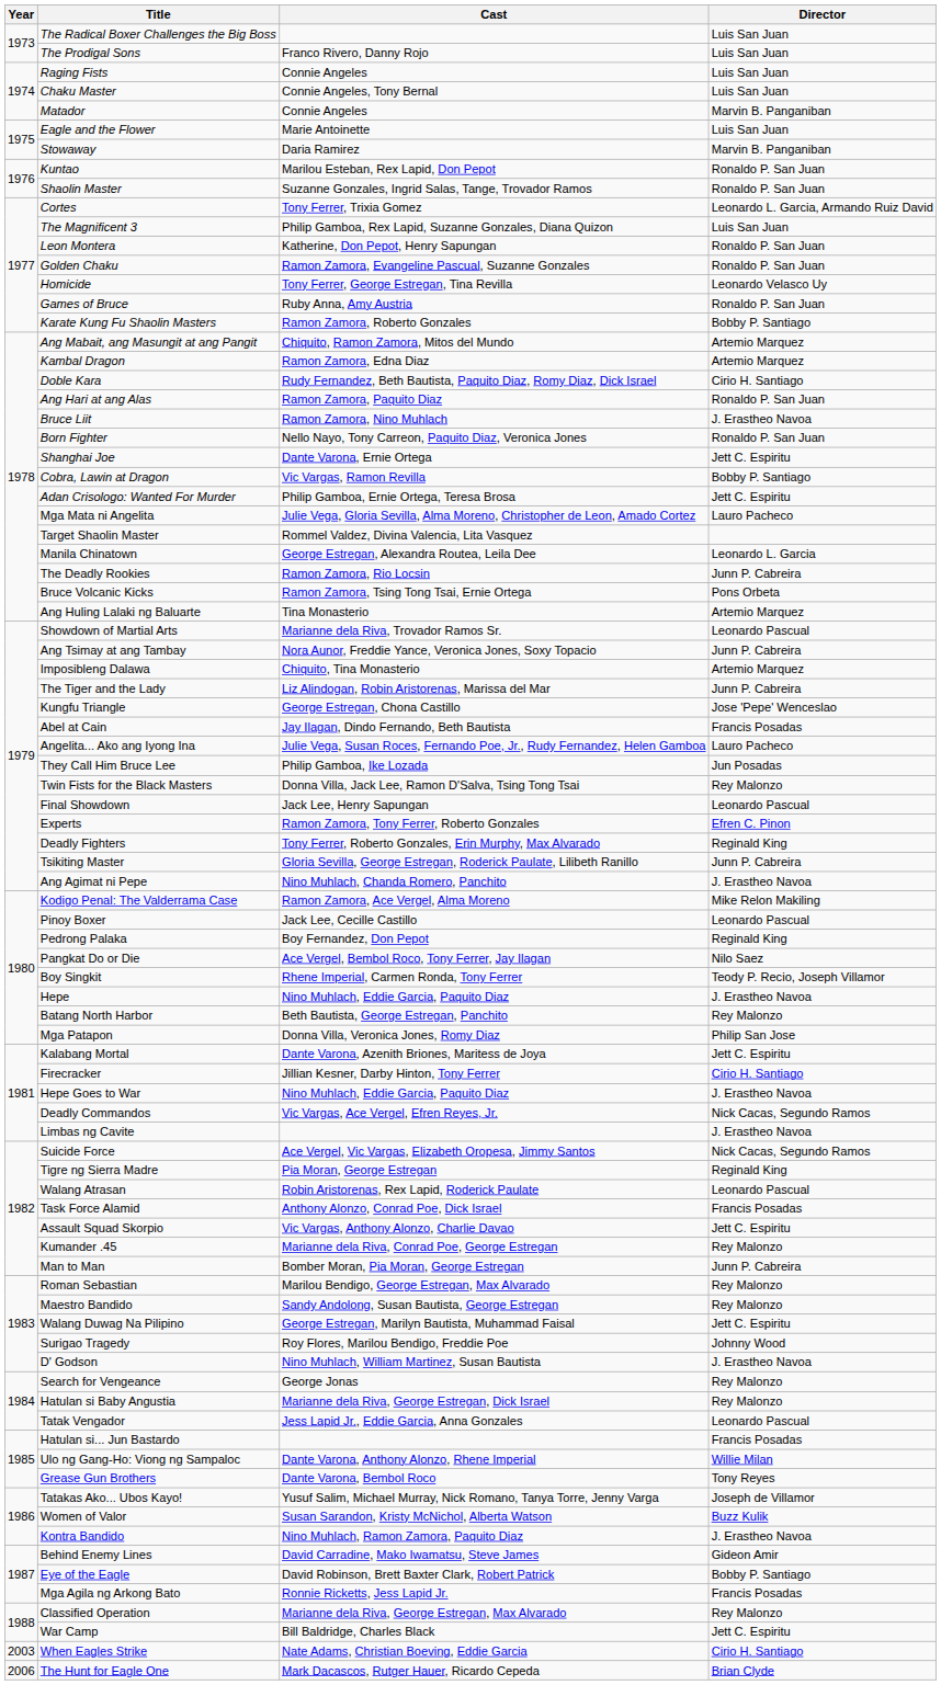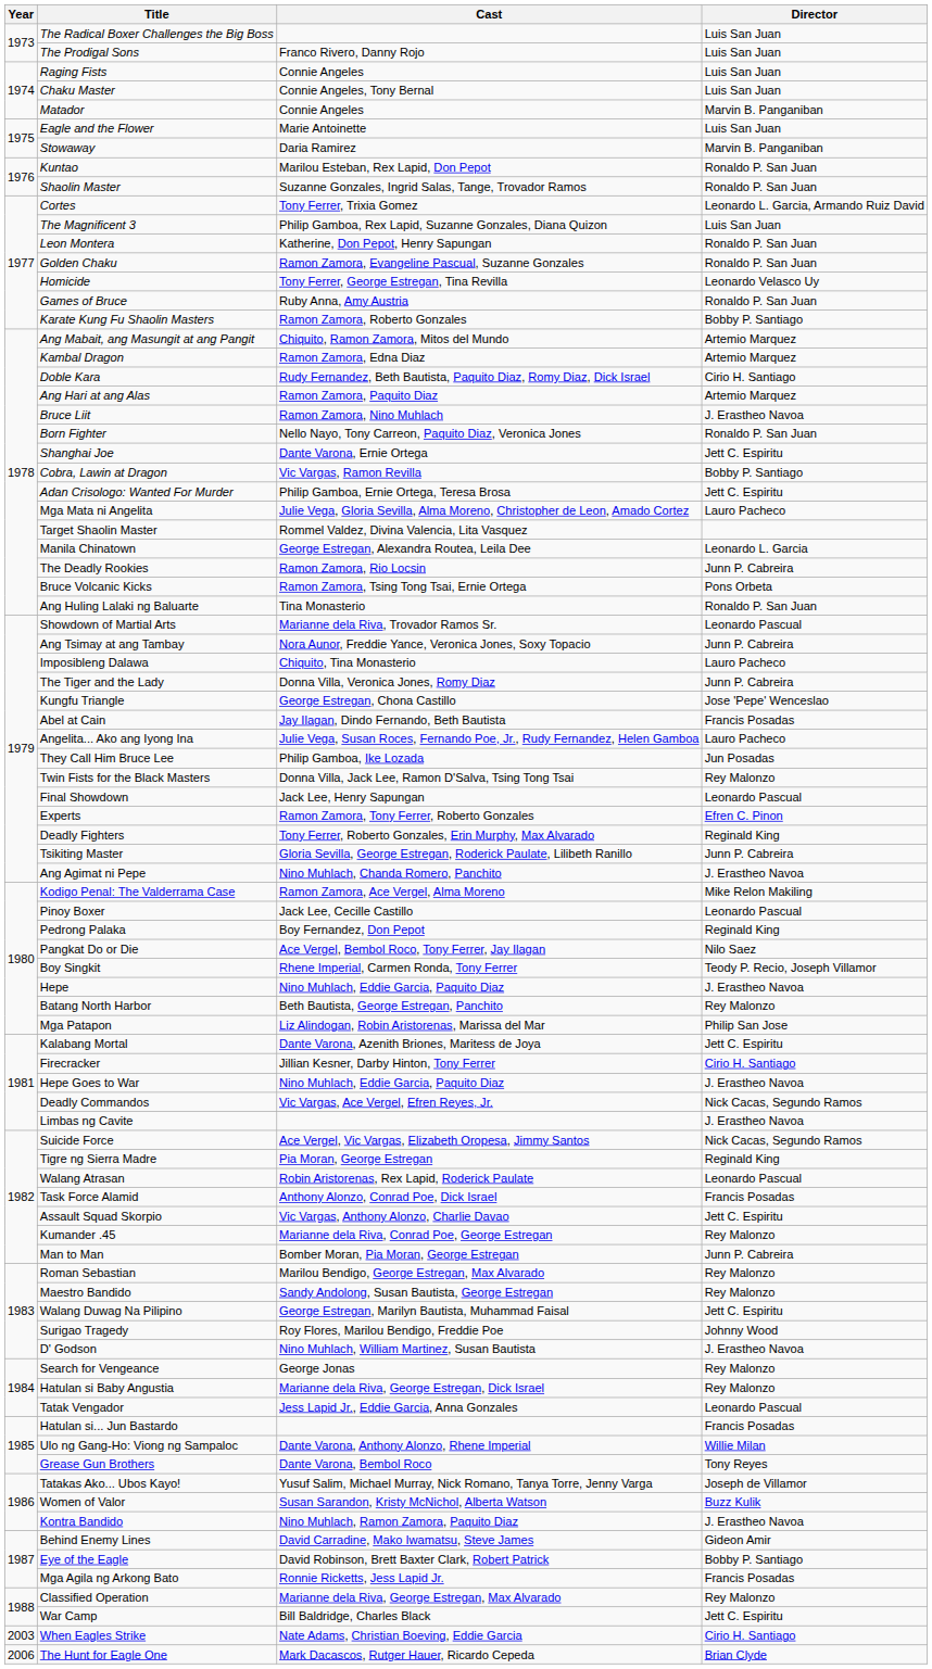Ang Hari at ang Alas | Director: Ronaldo P. San Juan -> Artemio Marquez
Ang Huling Lalaki ng Baluarte | Director: Artemio Marquez -> Ronaldo P. San Juan
Imposibleng Dalawa | Director: Artemio Marquez -> Lauro Pacheco
The Tiger and the Lady | Cast: Liz Alindogan, Robin Aristorenas, Marissa del Mar -> Donna Villa, Veronica Jones, Romy Diaz
Mga Patapon | Cast: Donna Villa, Veronica Jones, Romy Diaz -> Liz Alindogan, Robin Aristorenas, Marissa del Mar
